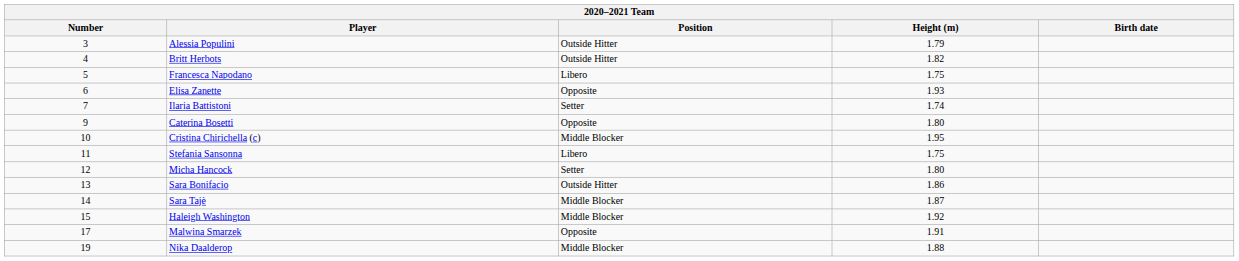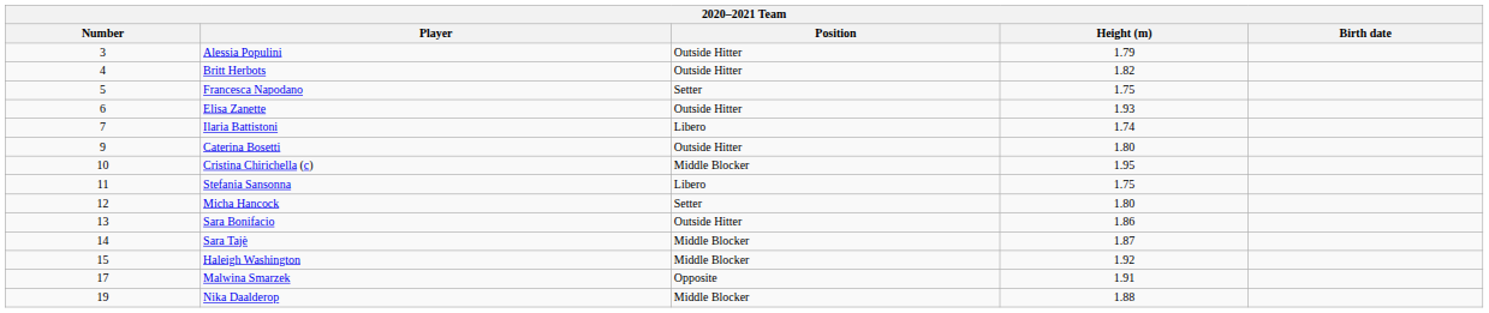Francesca Napodano | Position: Libero -> Setter
Elisa Zanette | Position: Opposite -> Outside Hitter
Ilaria Battistoni | Position: Setter -> Libero
Caterina Bosetti | Position: Opposite -> Outside Hitter
